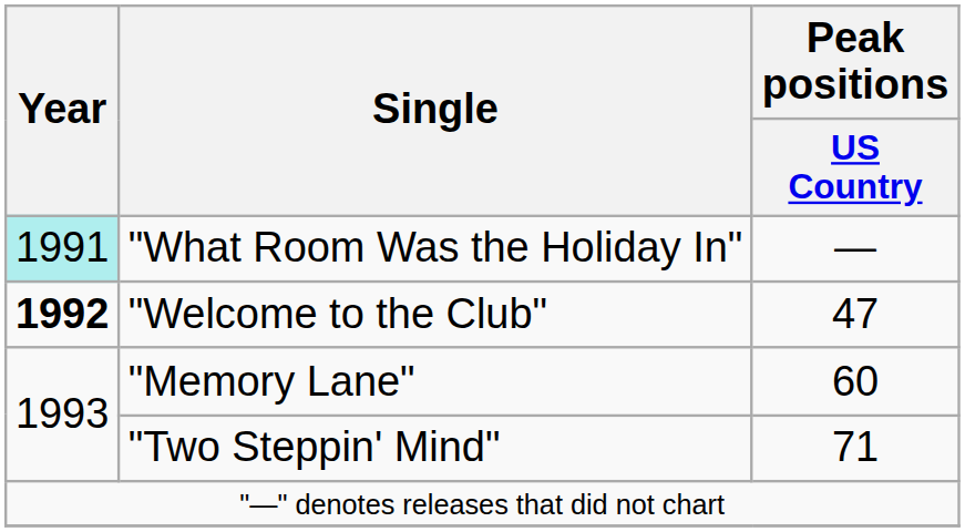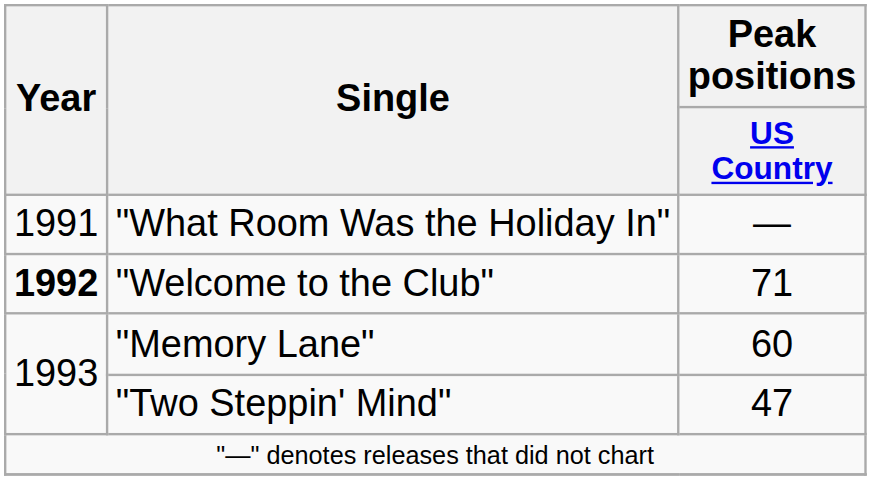"What Room Was the Holiday In" | Year: paleturquoise background -> no background
"Welcome to the Club" | Peak positions / US Country: 47 -> 71
"Two Steppin' Mind" | Peak positions / US Country: 71 -> 47
